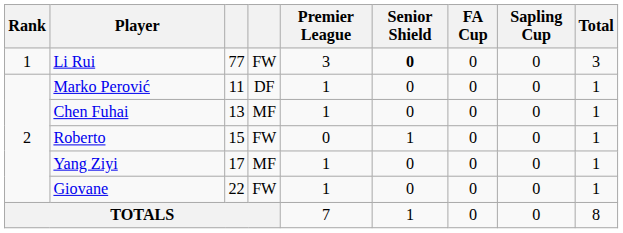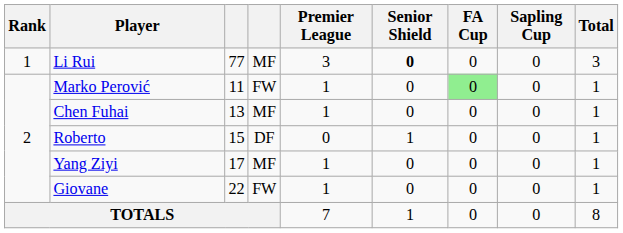Li Rui | column 4: FW -> MF
Marko Perović | column 4: DF -> FW
Marko Perović | FA Cup: no background -> lightgreen background
Roberto | column 4: FW -> DF
